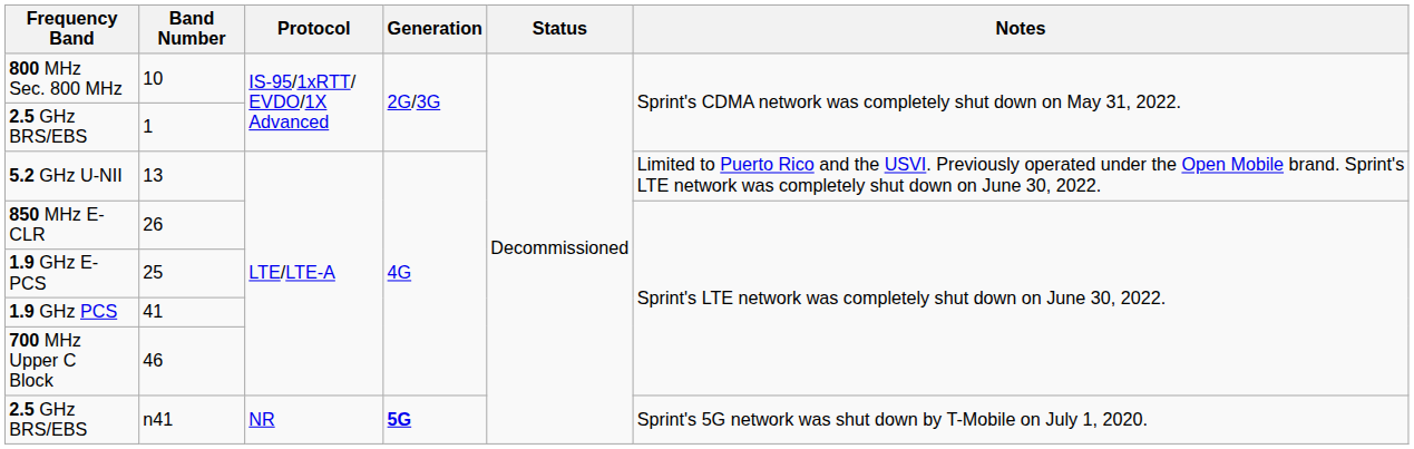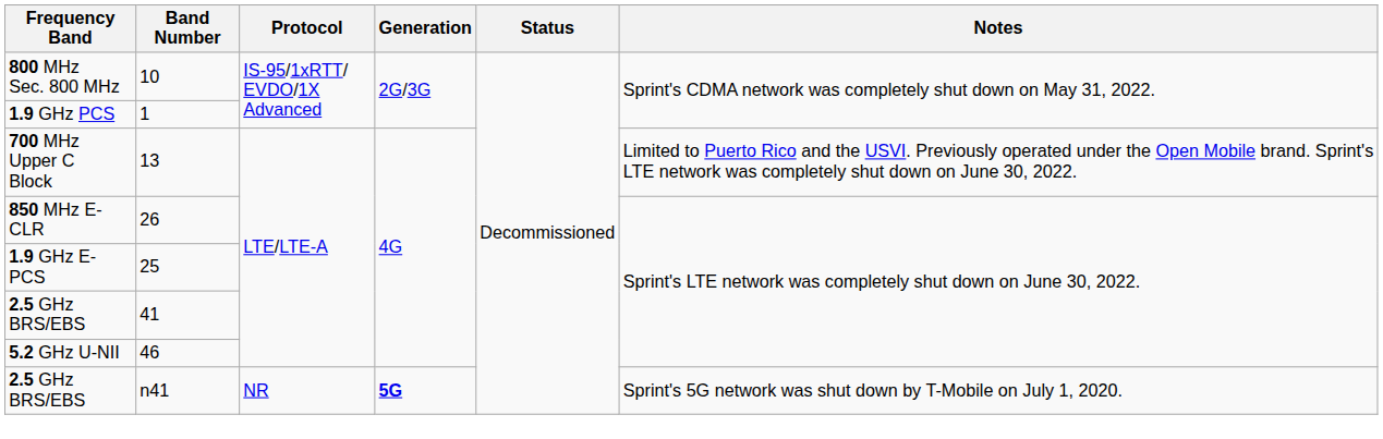1 | Frequency Band: 2.5 GHz BRS/EBS -> 1.9 GHz PCS
13 | Frequency Band: 5.2 GHz U-NII -> 700 MHz Upper C Block
41 | Frequency Band: 1.9 GHz PCS -> 2.5 GHz BRS/EBS
46 | Frequency Band: 700 MHz Upper C Block -> 5.2 GHz U-NII
